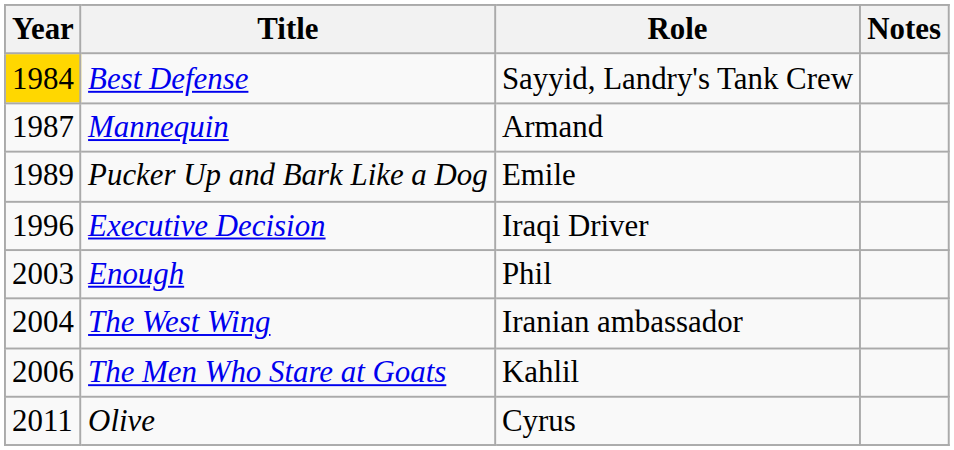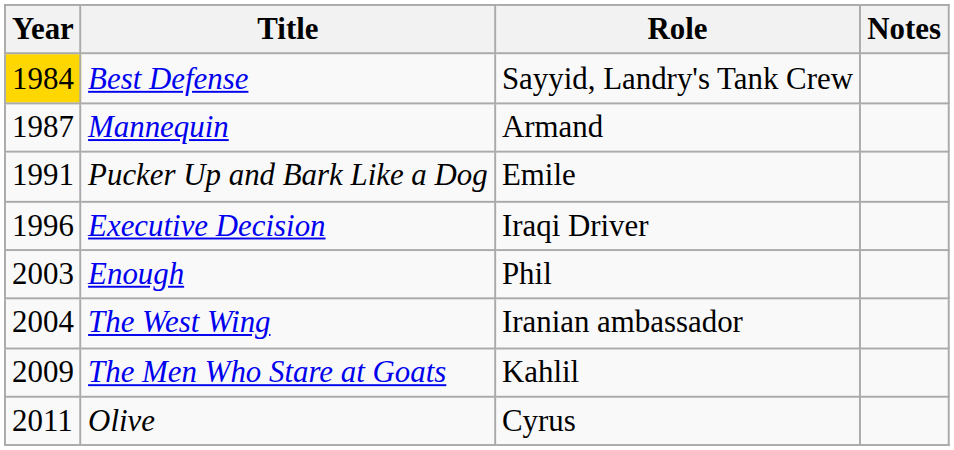Pucker Up and Bark Like a Dog | Year: 1989 -> 1991
The Men Who Stare at Goats | Year: 2006 -> 2009
